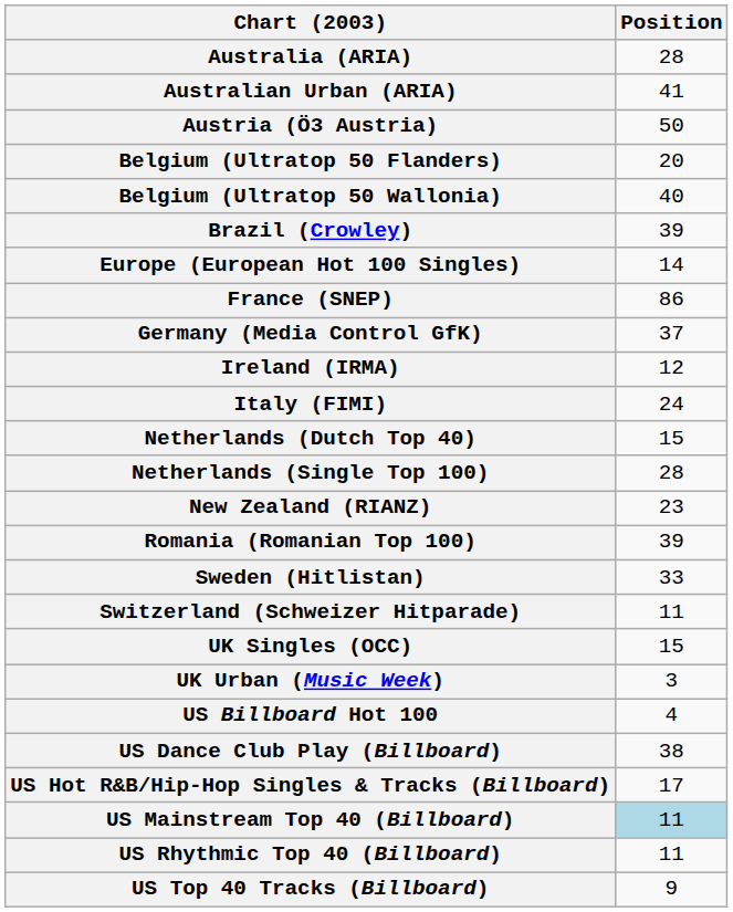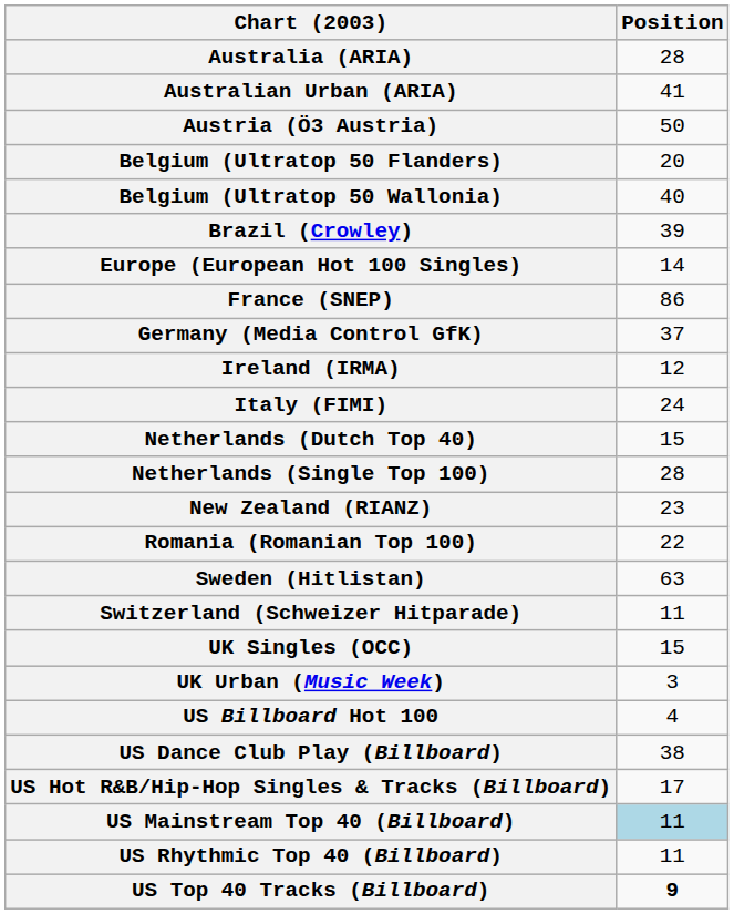Romania (Romanian Top 100) | Position: 39 -> 22
Sweden (Hitlistan) | Position: 33 -> 63
US Top 40 Tracks (Billboard) | Position: normal -> bold
